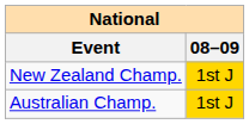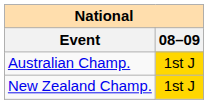rows swapped: New Zealand Champ. <-> Australian Champ.
